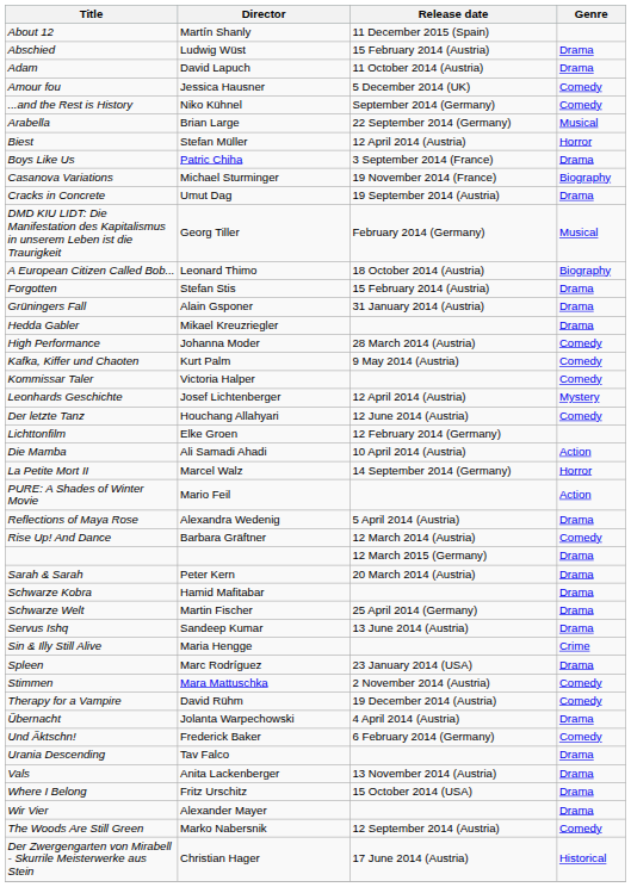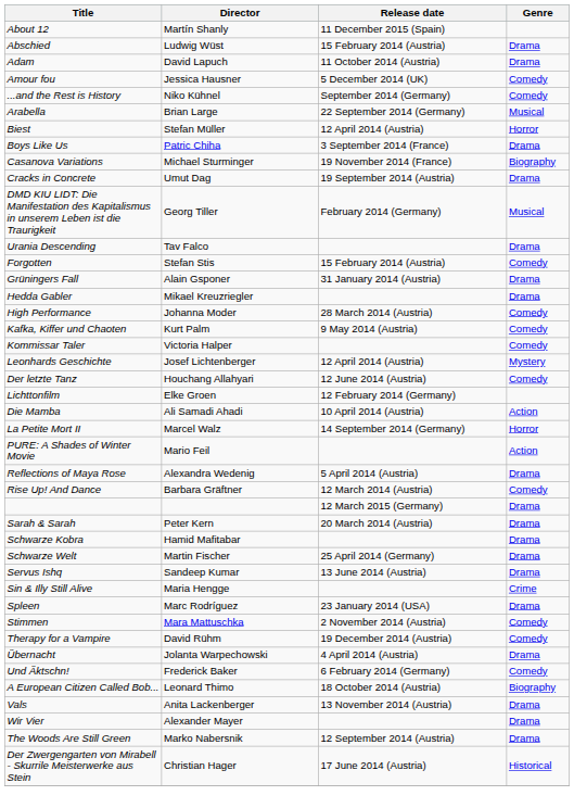rows swapped: A European Citizen Called Bob... <-> Urania Descending
Forgotten | Genre: Drama -> Comedy
- row: Where I Belong | Fritz Urschitz | 15 October 2014 (USA) | Drama
The Woods Are Still Green | Genre: Comedy -> Drama
